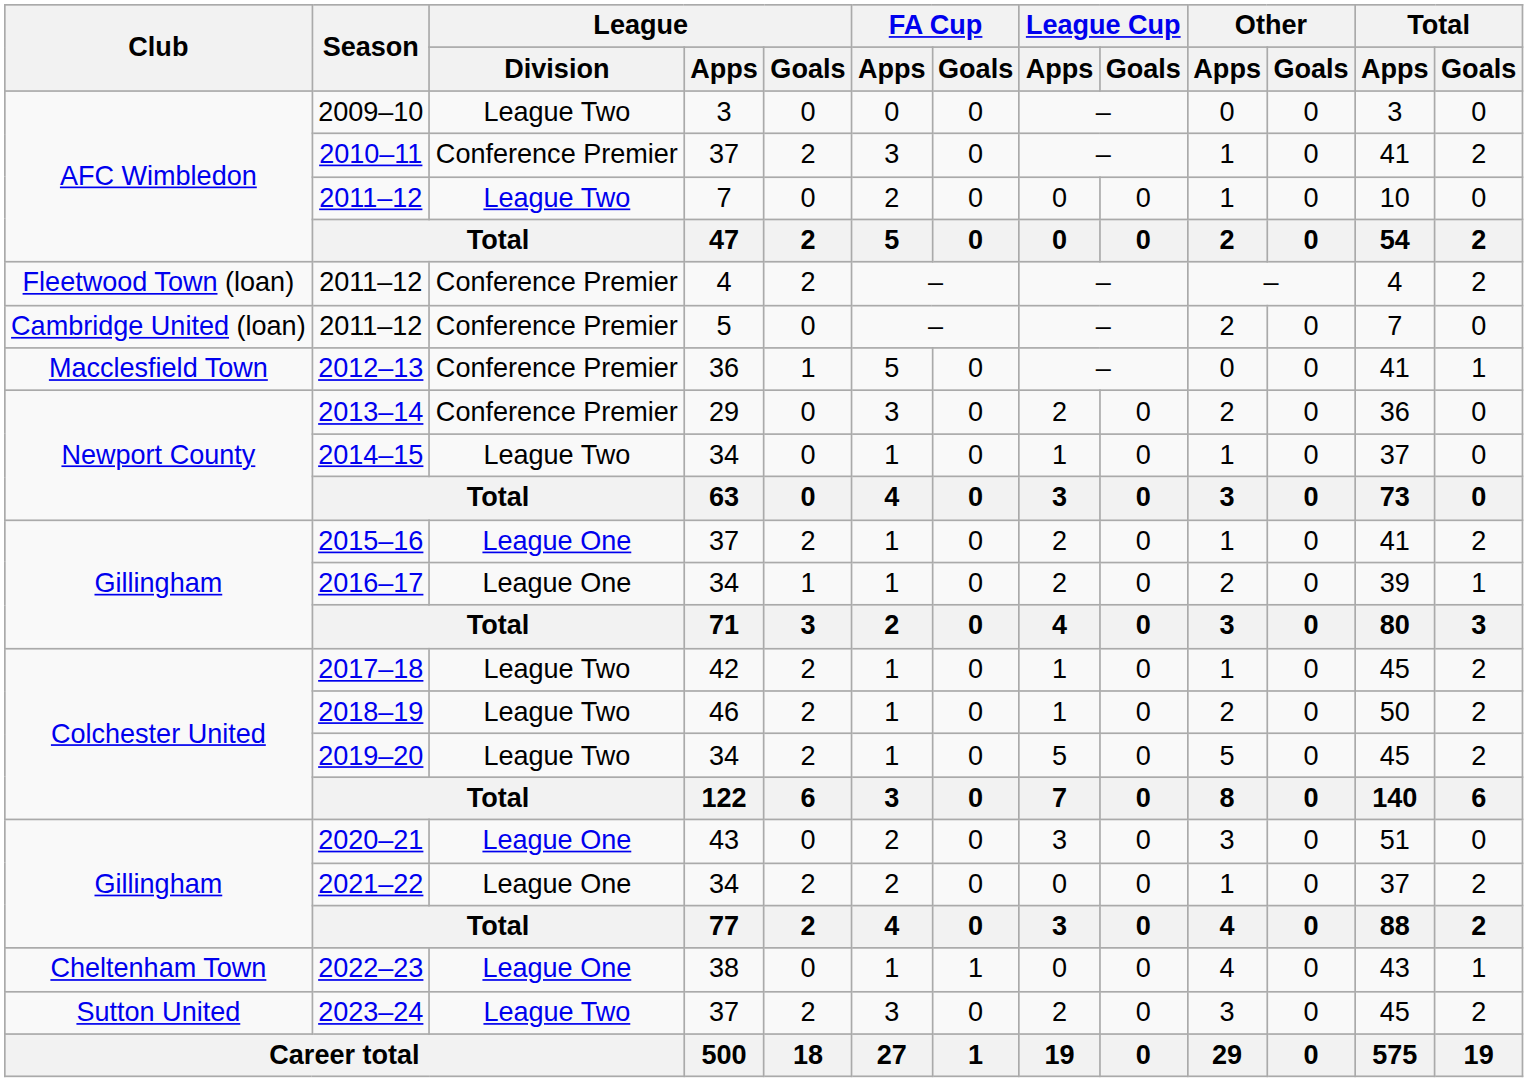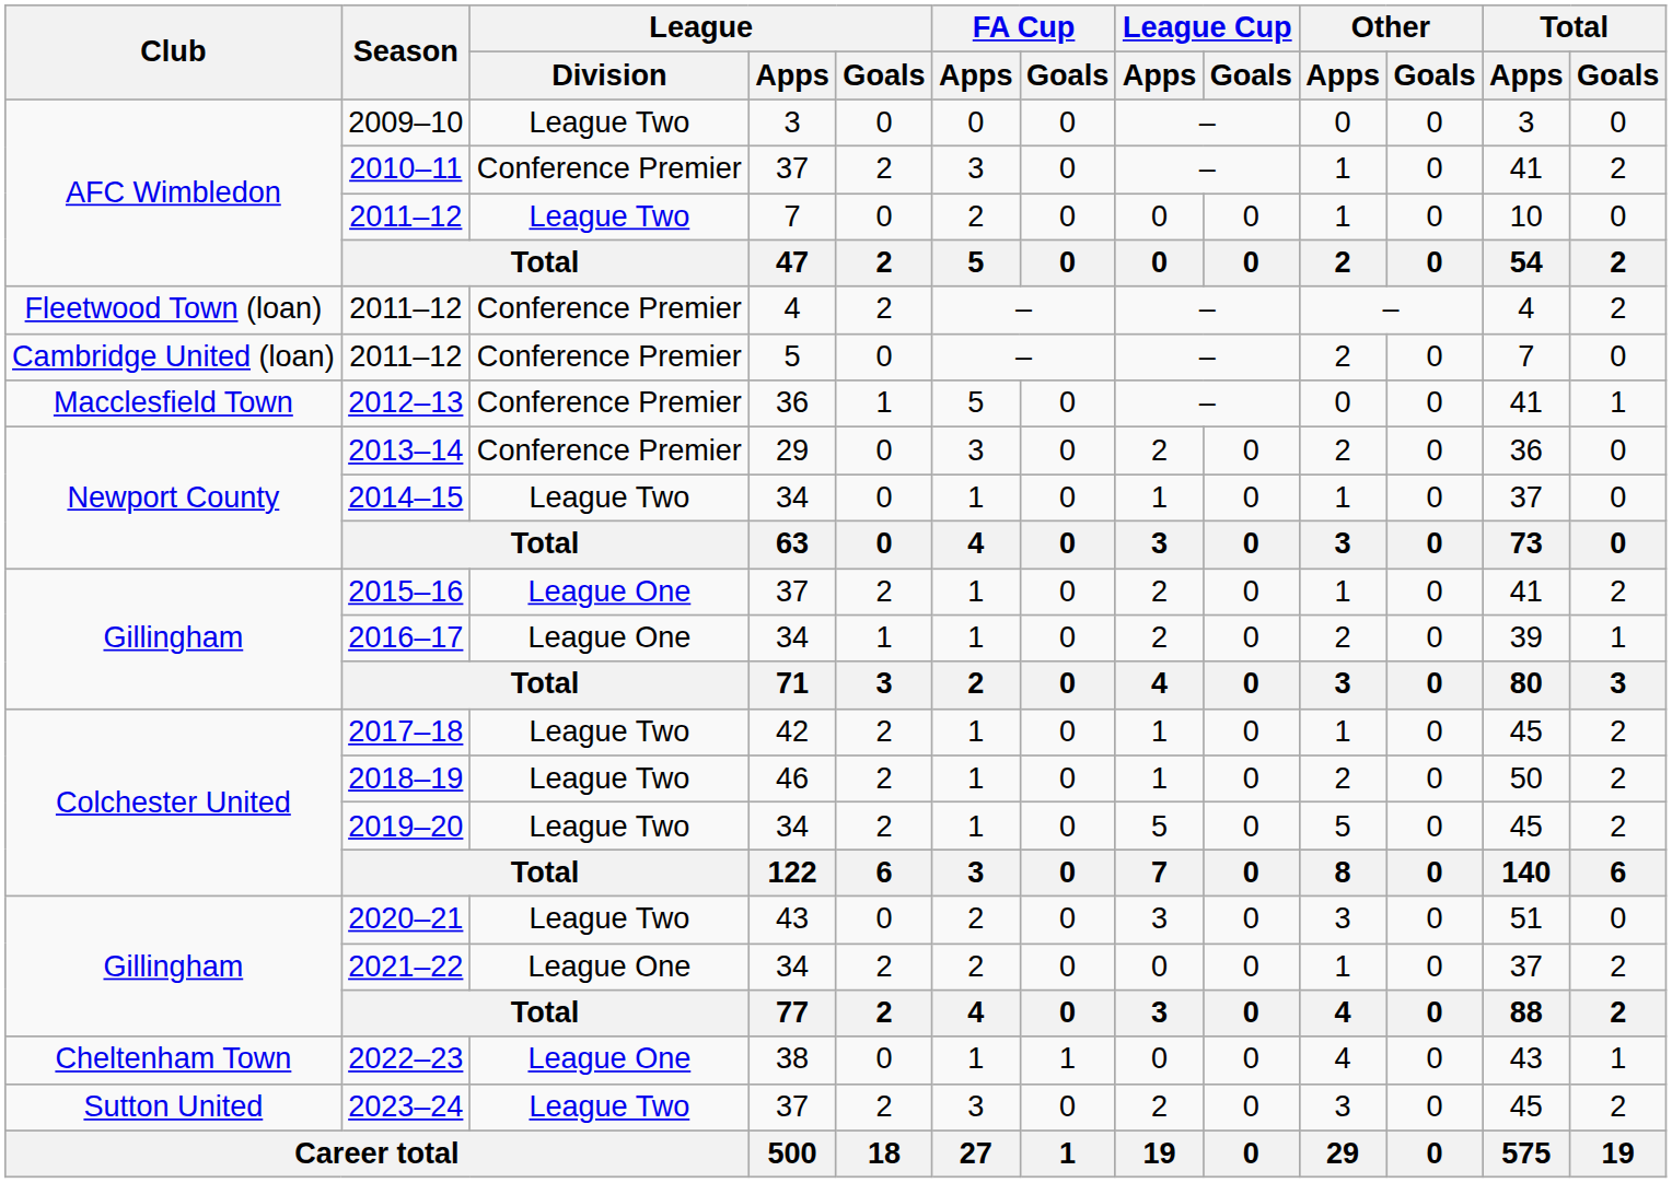2020–21 | League / Division: League One -> League Two
